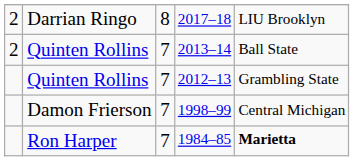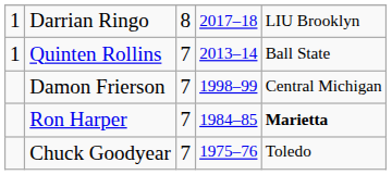2017–18 | column 1: 2 -> 1
2013–14 | column 1: 2 -> 1
- row: Quinten Rollins | 7 | 2012–13 | Grambling State
+ row: Chuck Goodyear | 7 | 1975–76 | Toledo
